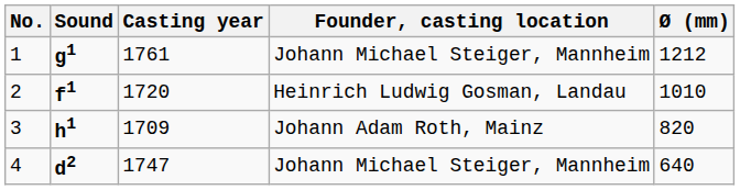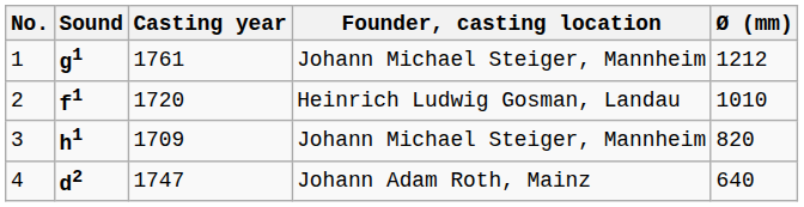3 | Founder, casting location: Johann Adam Roth, Mainz -> Johann Michael Steiger, Mannheim
4 | Founder, casting location: Johann Michael Steiger, Mannheim -> Johann Adam Roth, Mainz
